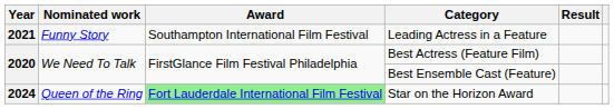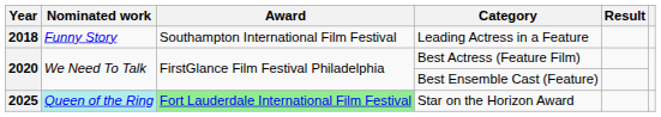Leading Actress in a Feature | Year: 2021 -> 2018
Star on the Horizon Award | Year: 2024 -> 2025
Star on the Horizon Award | Nominated work: no background -> paleturquoise background
